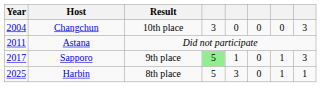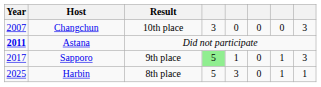Changchun | Year: 2004 -> 2007
Astana | Year: normal -> bold
